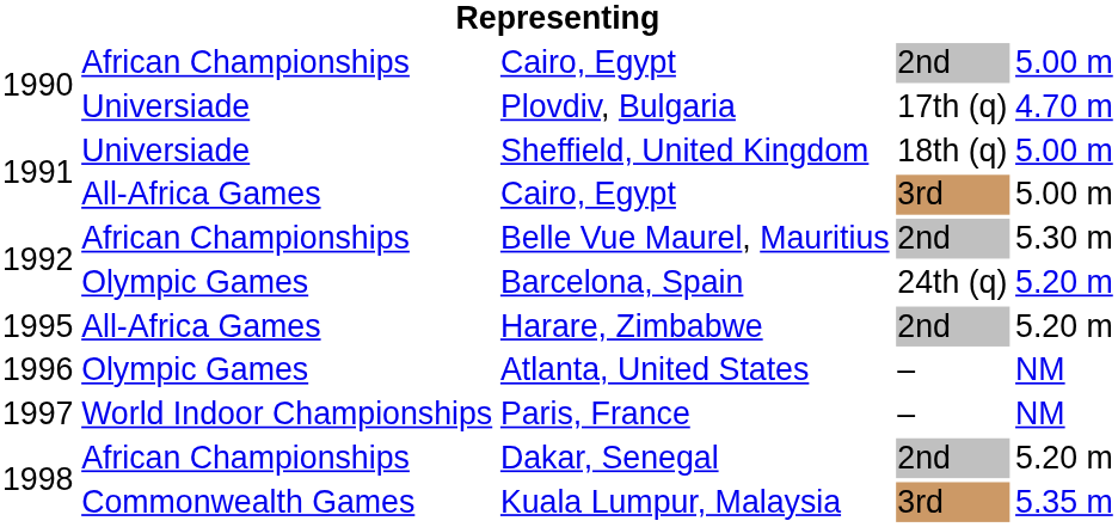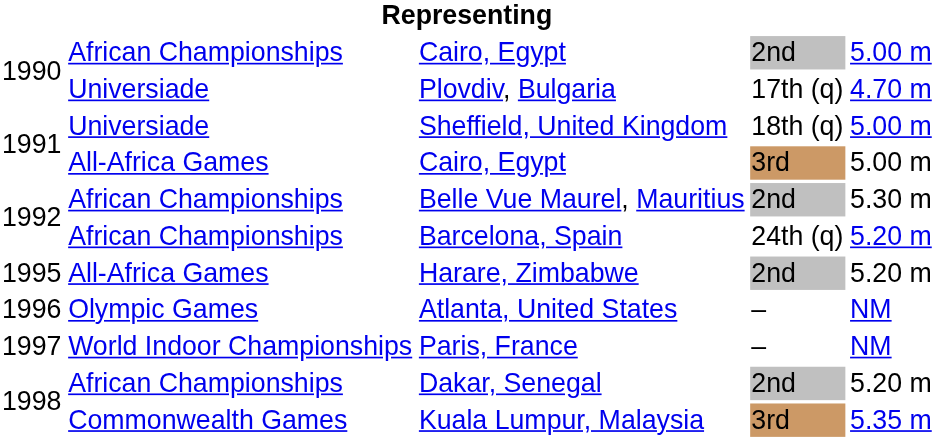Barcelona, Spain | column 2: Olympic Games -> African Championships
